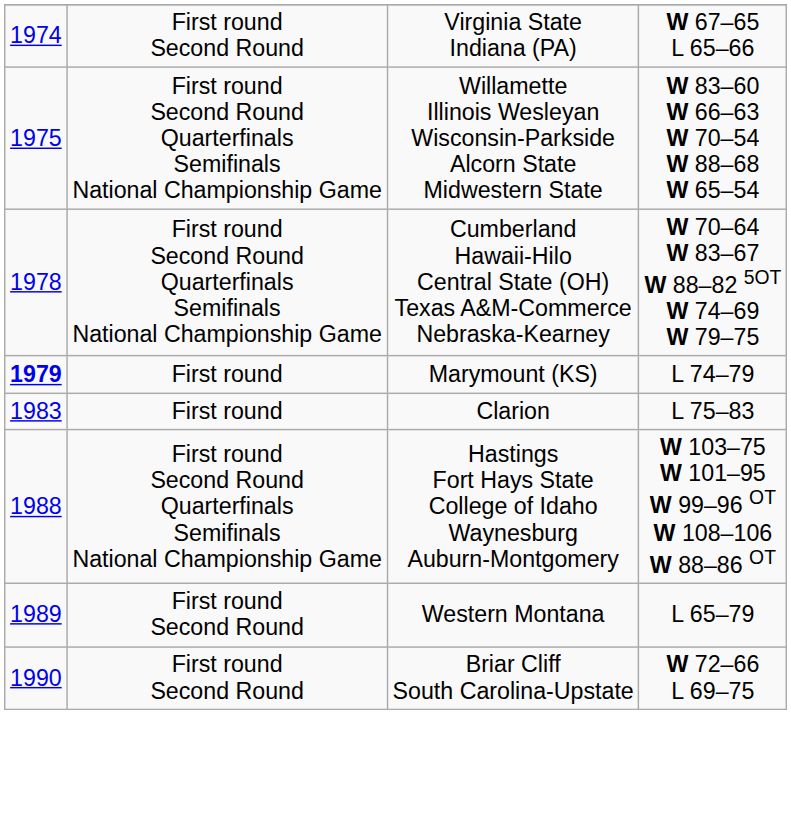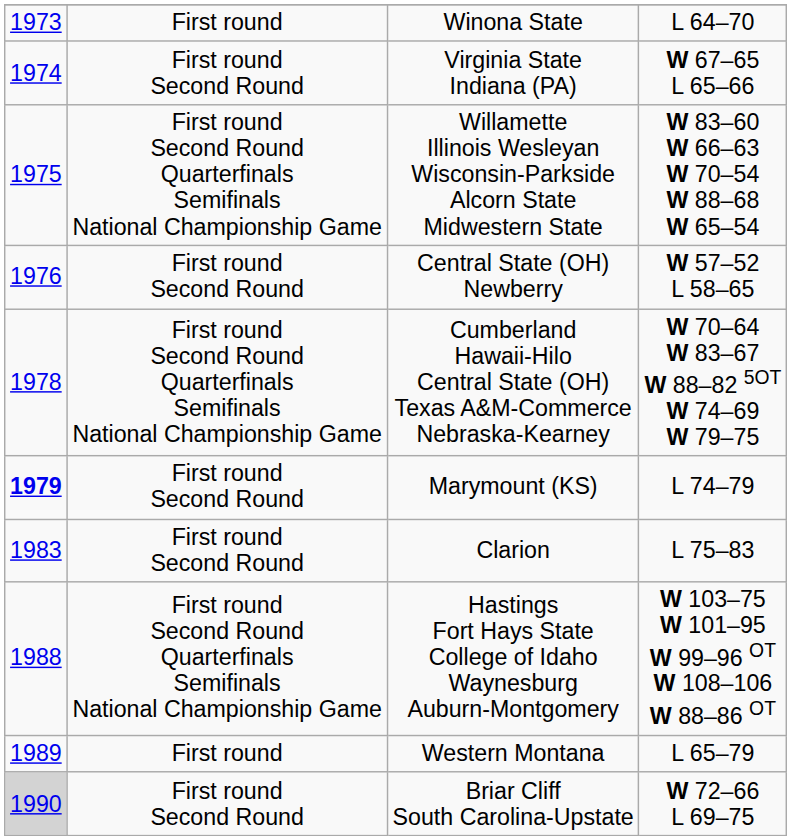+ row: 1973 | First round | Winona State | L 64–70
+ row: 1976 | First round Second Round | Central State (OH) Newberry | W 57–52 L 58–65
Marymount (KS) | column 2: First round -> First round Second Round
Clarion | column 2: First round -> First round Second Round
Western Montana | column 2: First round Second Round -> First round
Briar Cliff South Carolina-Upstate | column 1: no background -> lightgrey background
